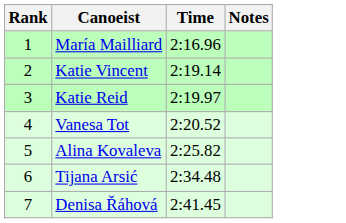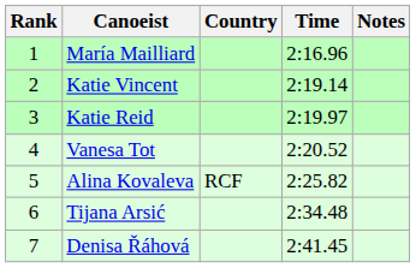+ column: Country | RCF
